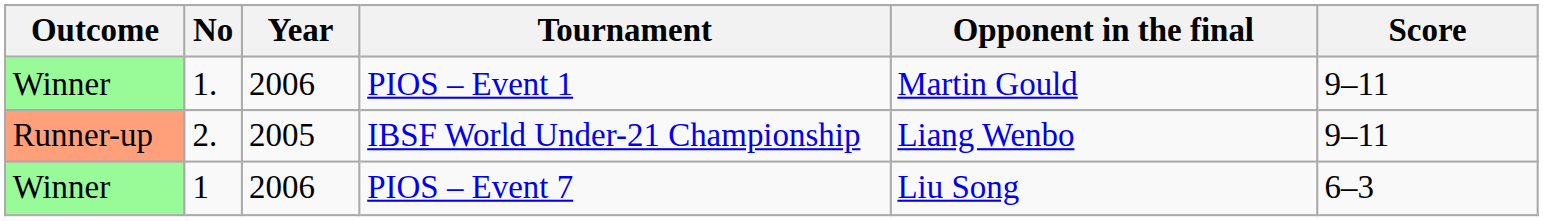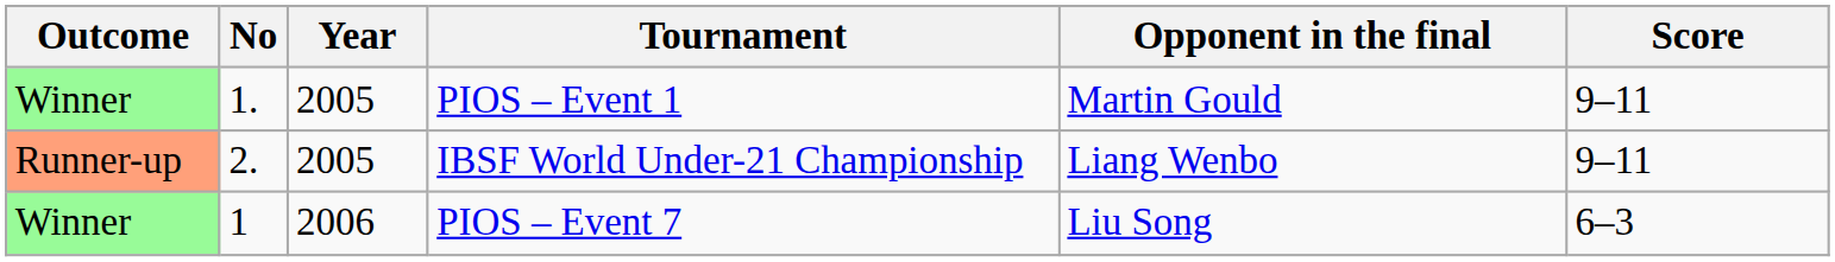PIOS – Event 1 | Year: 2006 -> 2005
